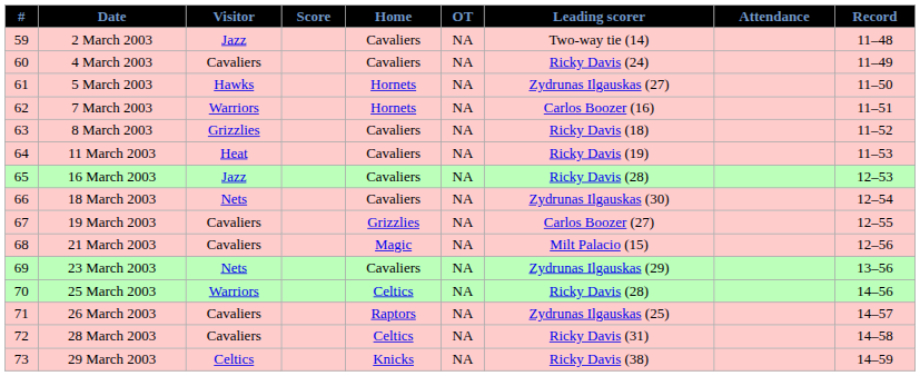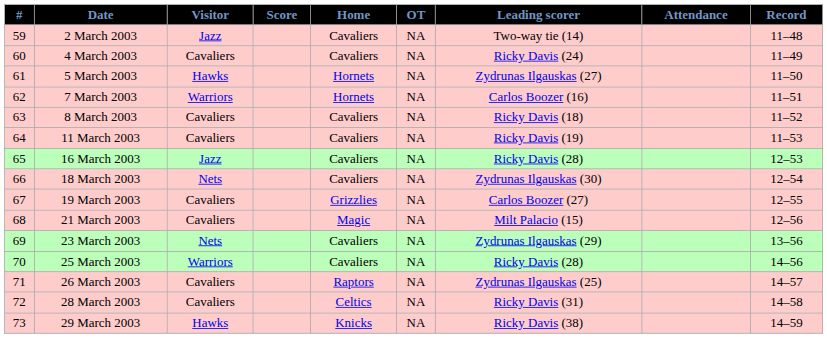8 March 2003 | Visitor: Grizzlies -> Cavaliers
11 March 2003 | Visitor: Heat -> Cavaliers
25 March 2003 | Home: Celtics -> Cavaliers
29 March 2003 | Visitor: Celtics -> Hawks
